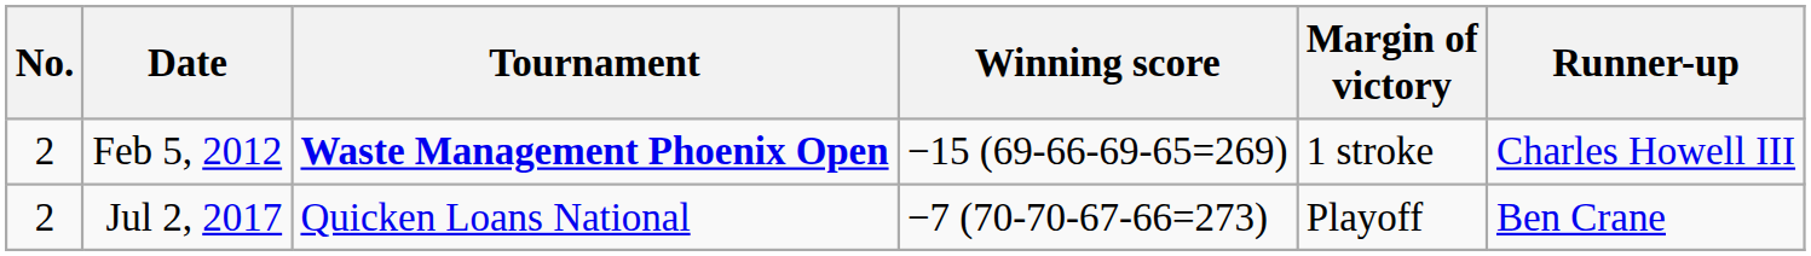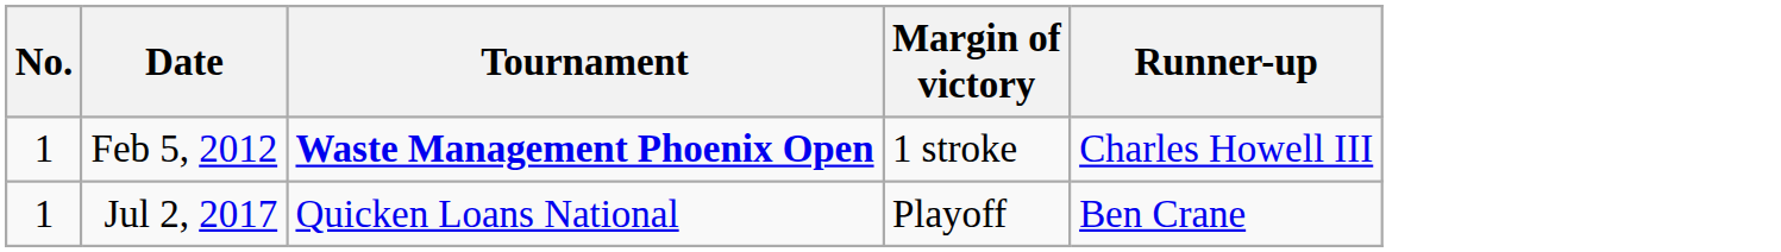- column: Winning score | −15 (69-66-69-65=269) | −7 (70-70-67-66=273)
Feb 5, 2012 | No.: 2 -> 1
Jul 2, 2017 | No.: 2 -> 1
